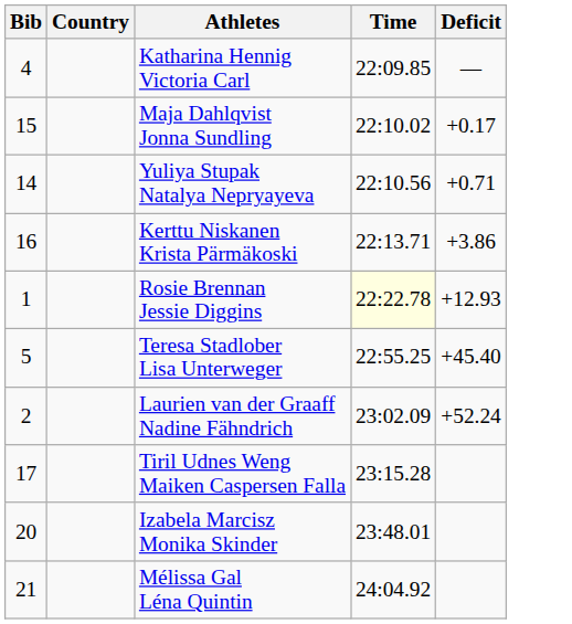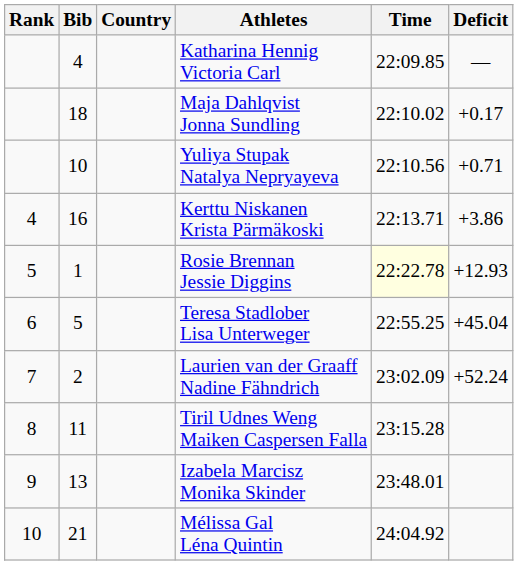+ column: Rank | 4 | 5 | 6 | 7 | 8 | 9 | 10
Maja Dahlqvist Jonna Sundling | Bib: 15 -> 18
Yuliya Stupak Natalya Nepryayeva | Bib: 14 -> 10
Teresa Stadlober Lisa Unterweger | Deficit: +45.40 -> +45.04
Tiril Udnes Weng Maiken Caspersen Falla | Bib: 17 -> 11
Izabela Marcisz Monika Skinder | Bib: 20 -> 13
